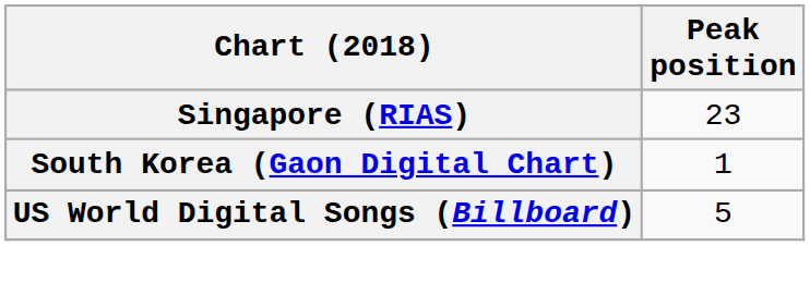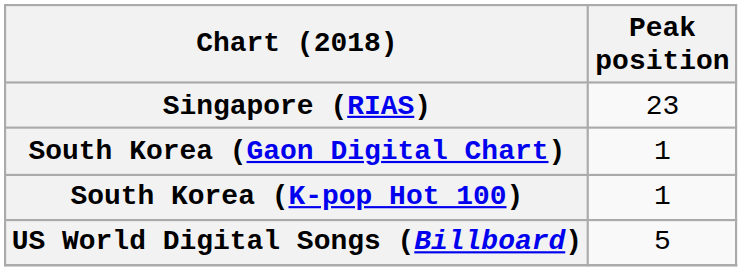+ row: South Korea (K-pop Hot 100) | 1
